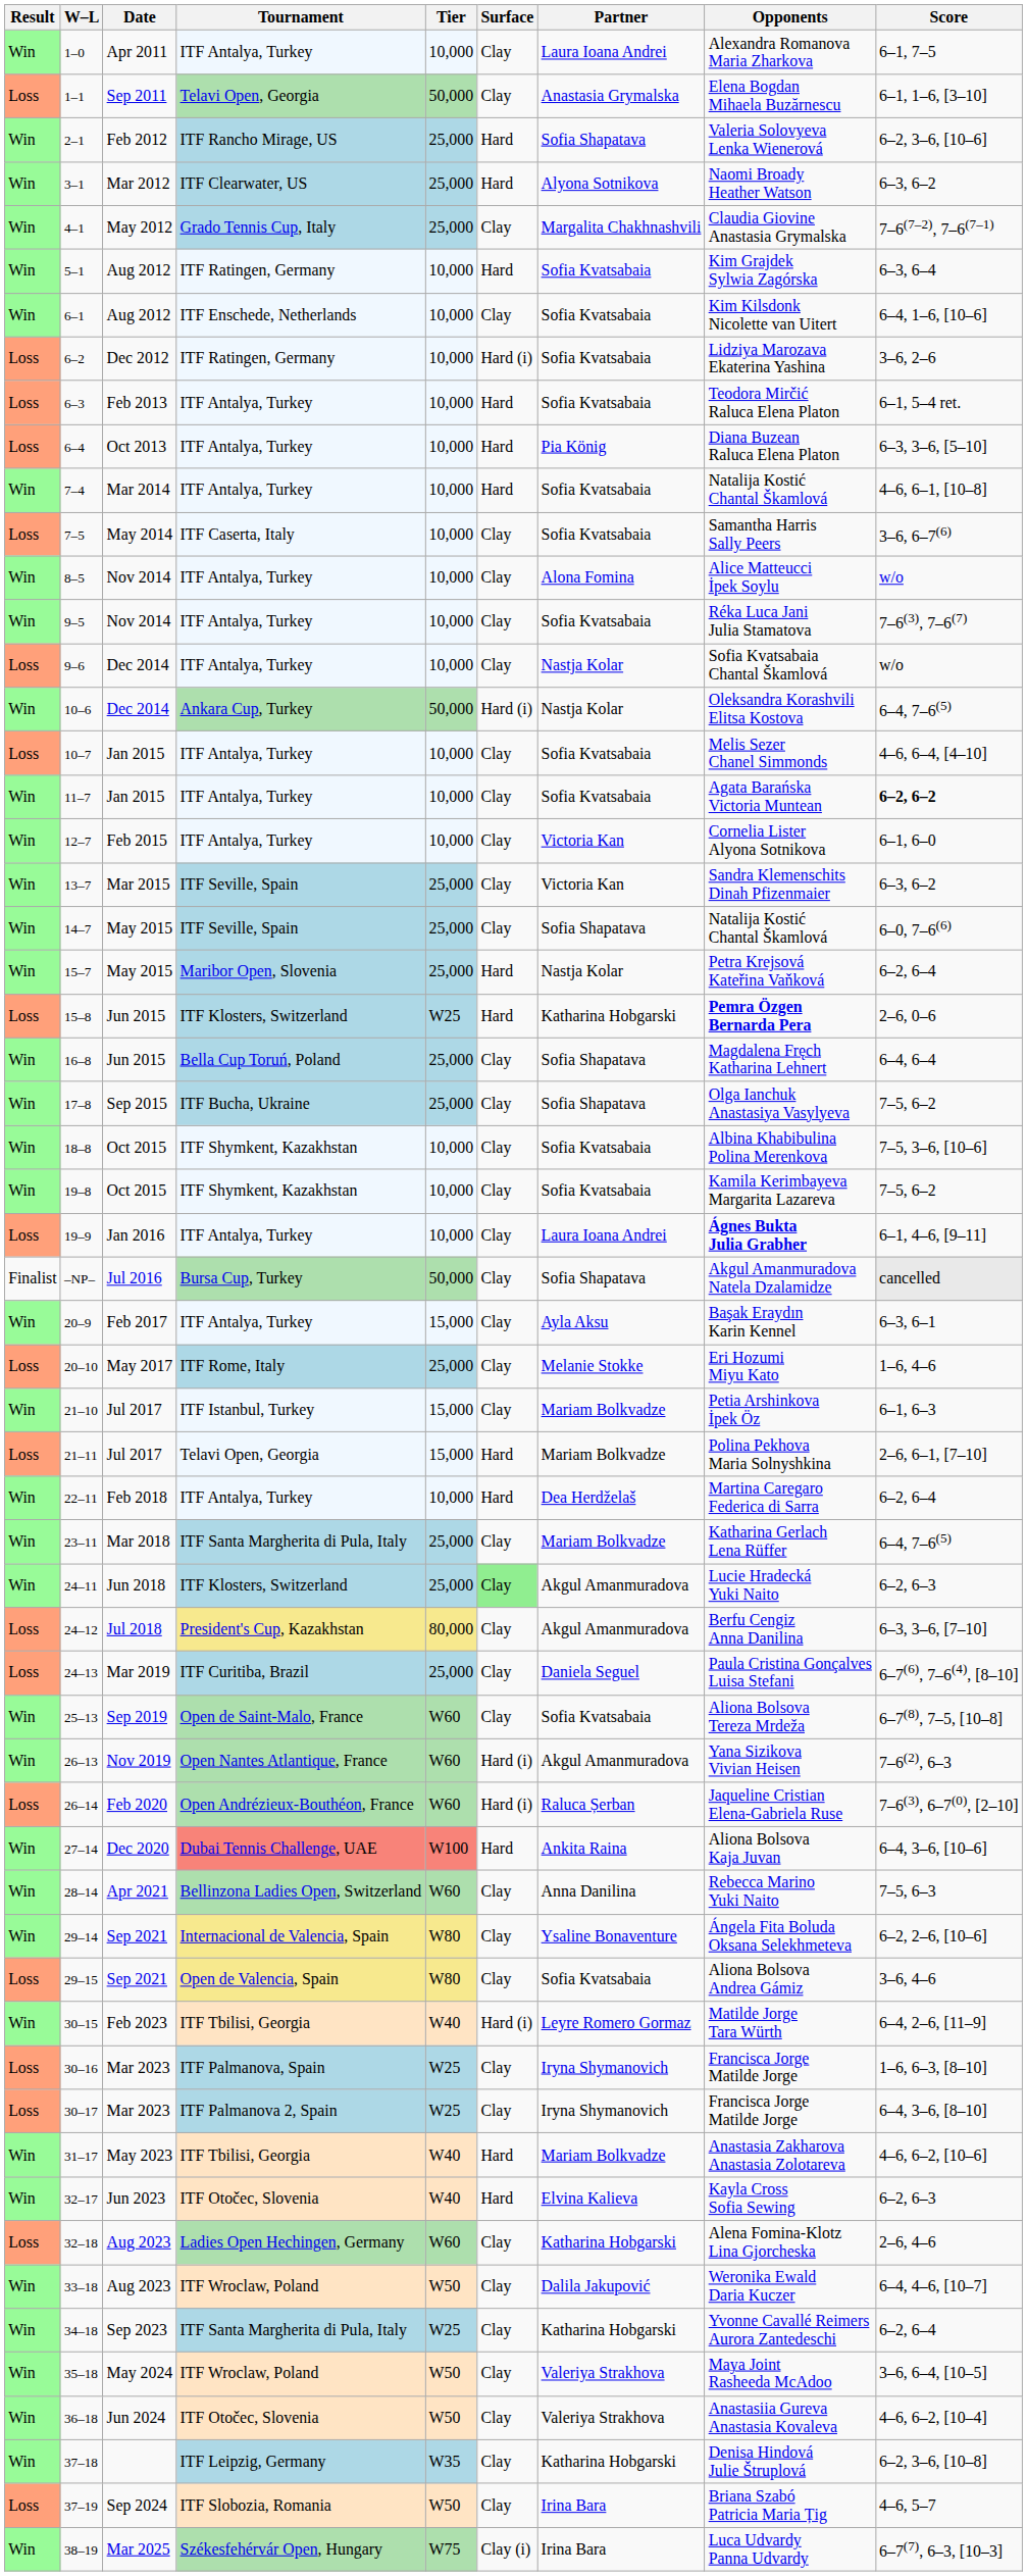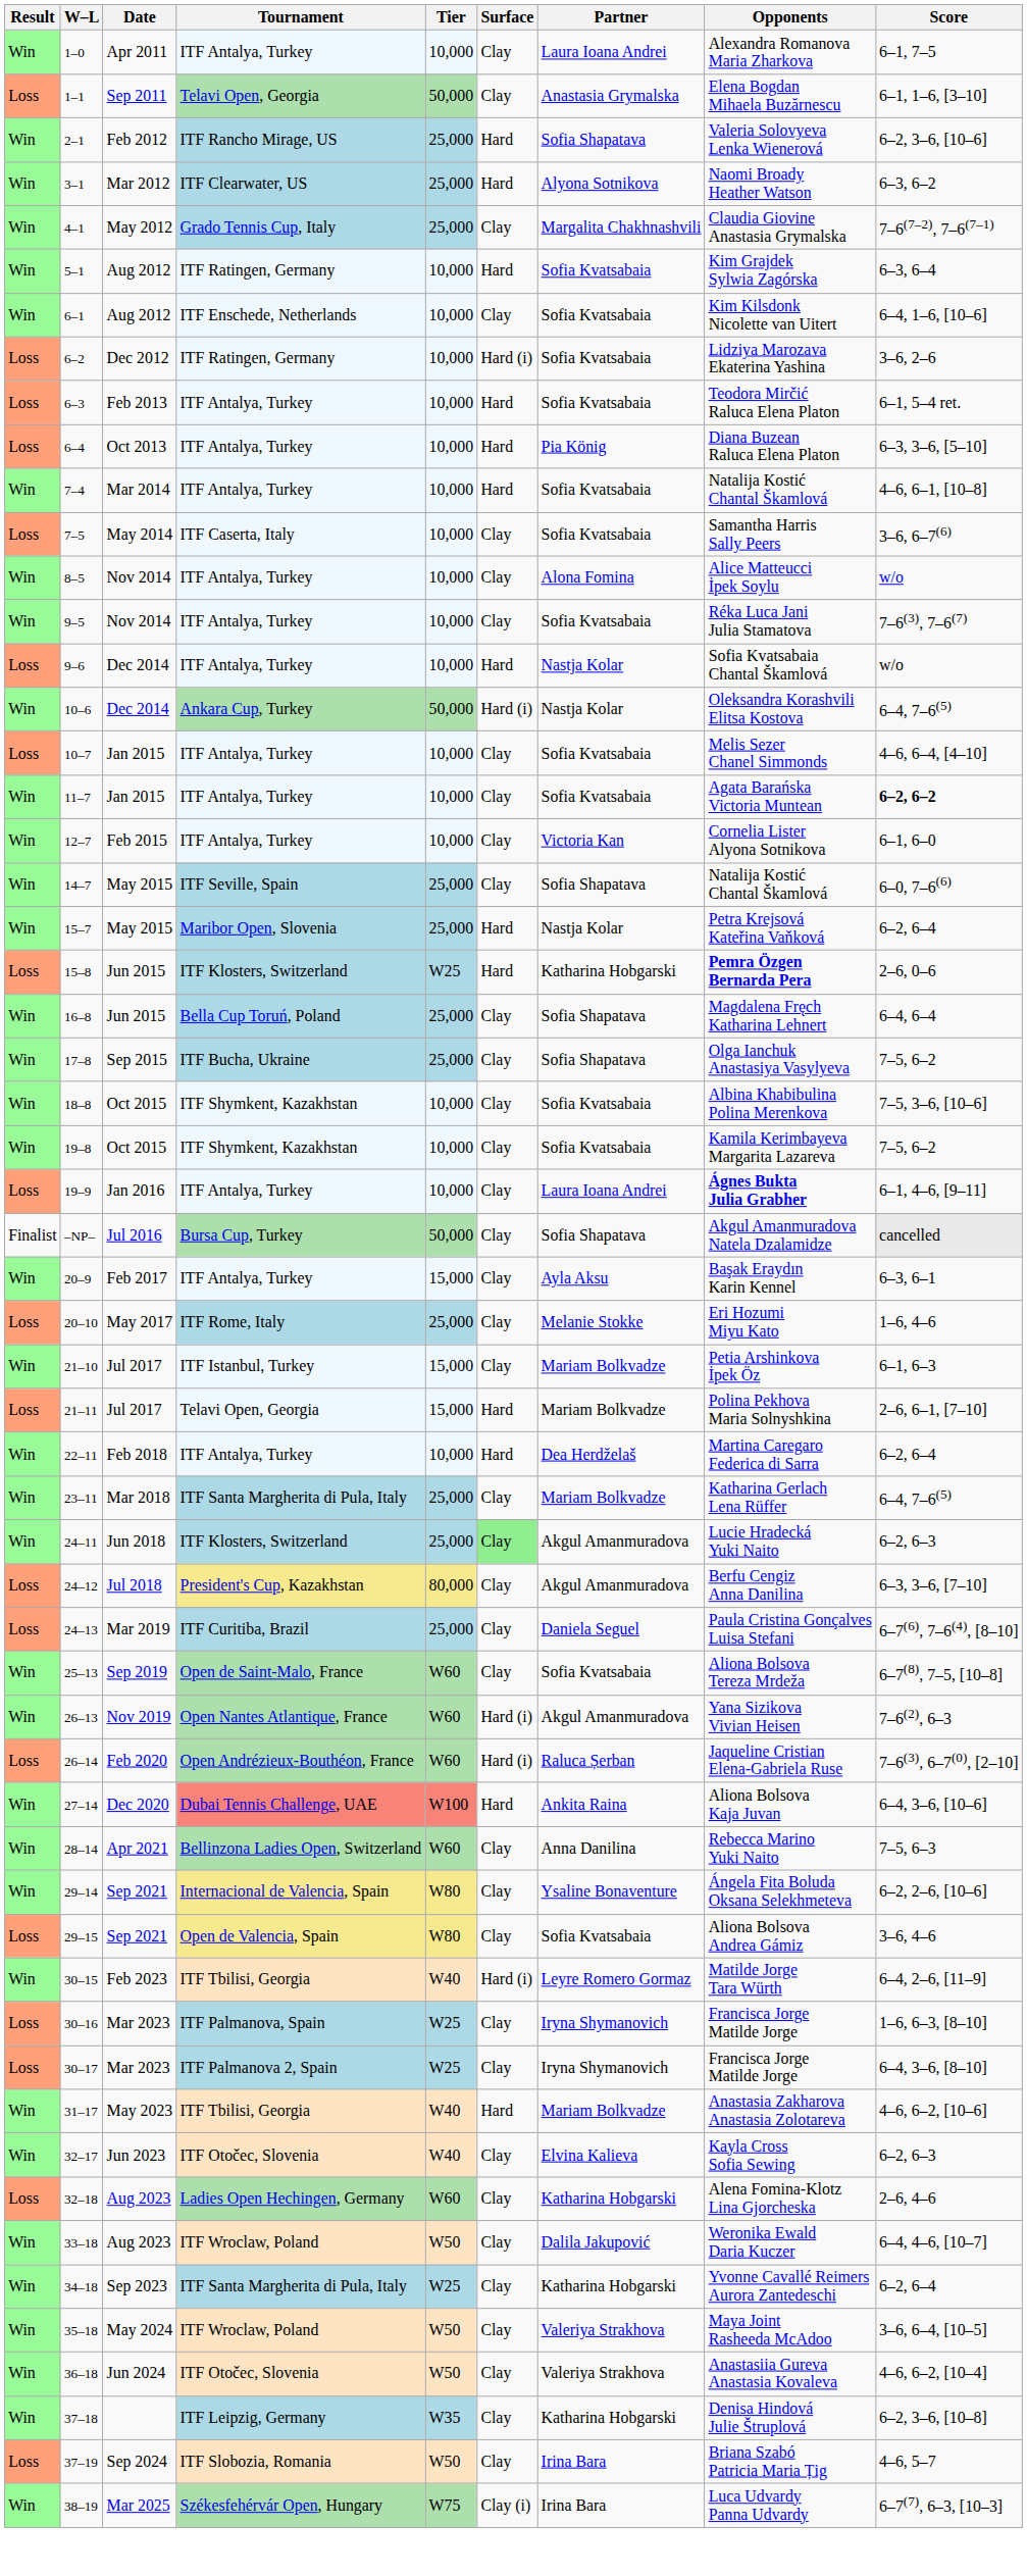9–6 | Surface: Clay -> Hard
- row: Win | 13–7 | Mar 2015 | ITF Seville, Spain | 25,000 | Clay | Victoria Kan | Sandra Klemenschits Dinah Pfizenmaier | 6–3, 6–2
32–17 | Surface: Hard -> Clay
